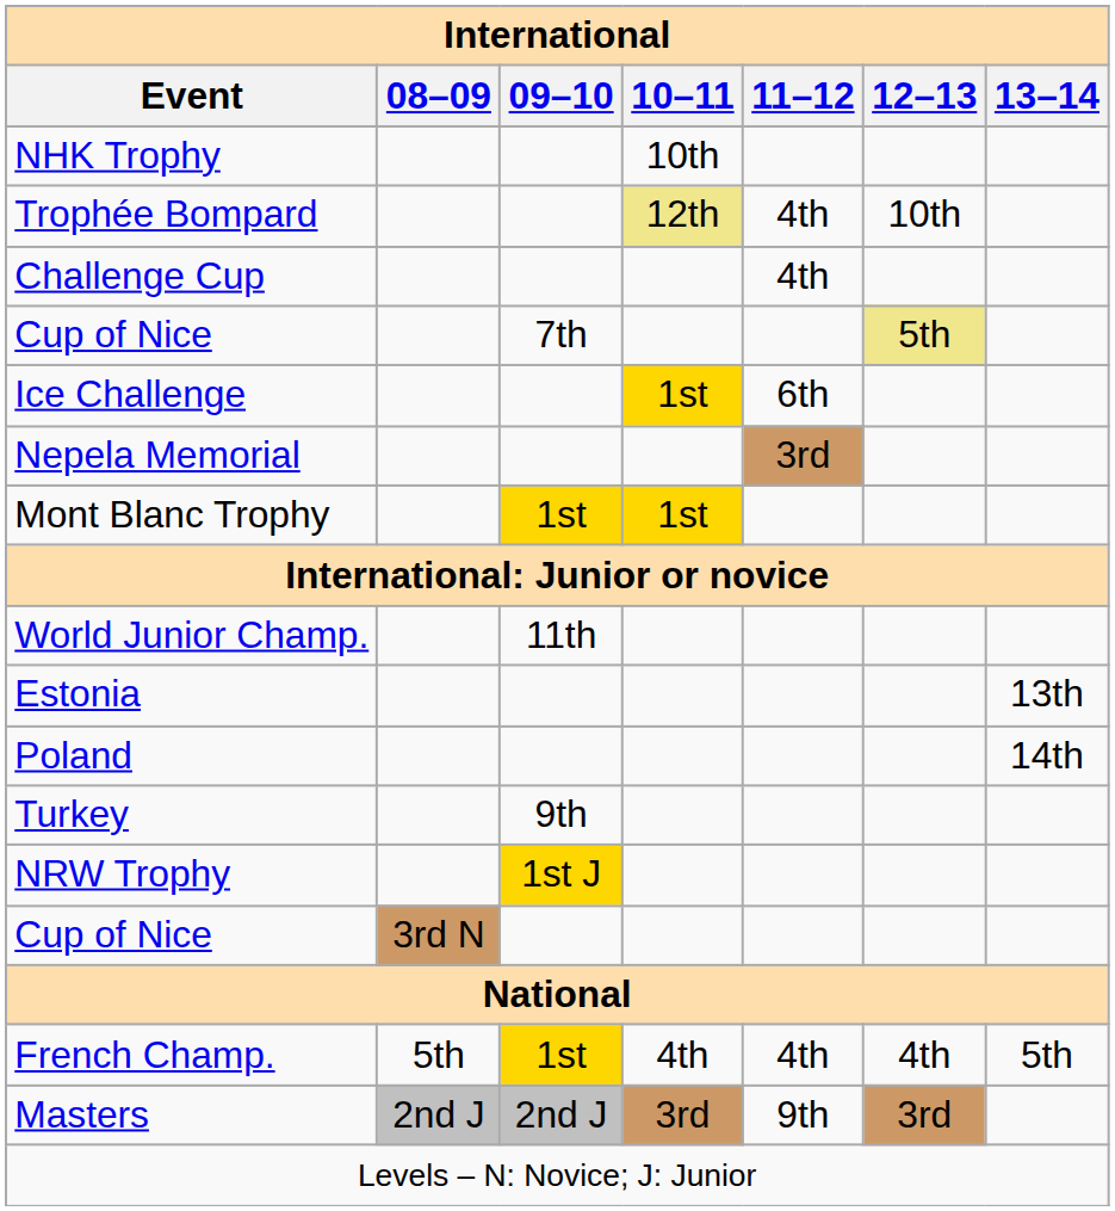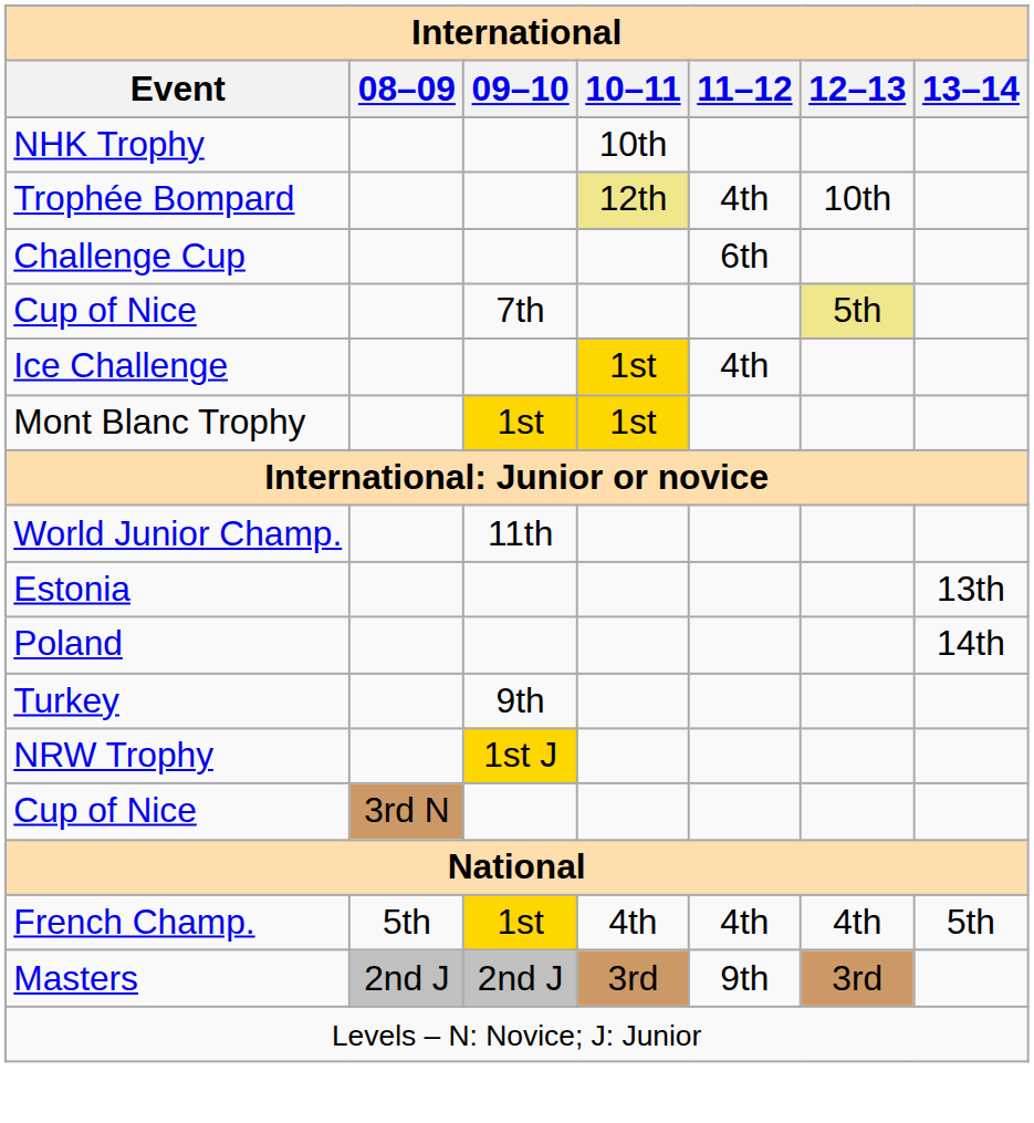Challenge Cup | 11–12: 4th -> 6th
Ice Challenge | 11–12: 6th -> 4th
- row: Nepela Memorial | 3rd
